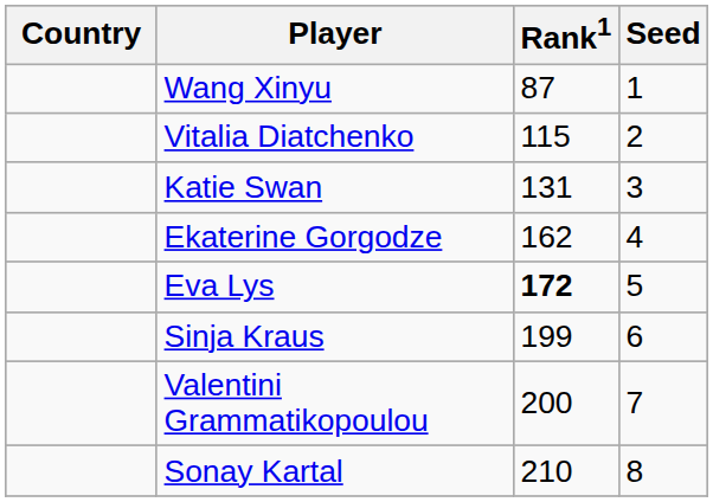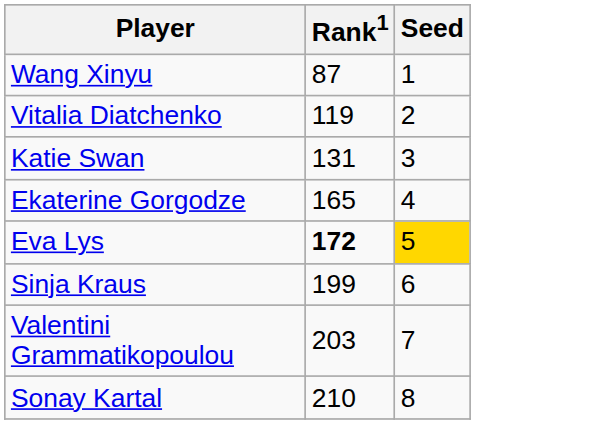- column: Country
Vitalia Diatchenko | Rank1: 115 -> 119
Ekaterine Gorgodze | Rank1: 162 -> 165
Eva Lys | Seed: no background -> gold background
Valentini Grammatikopoulou | Rank1: 200 -> 203
